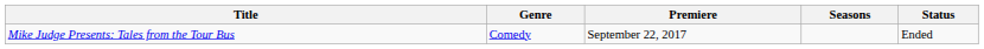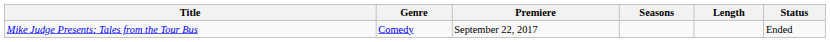+ column: Length
